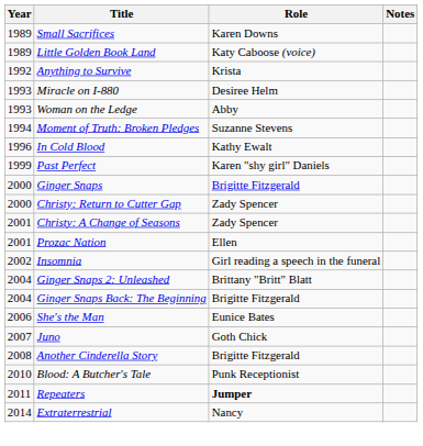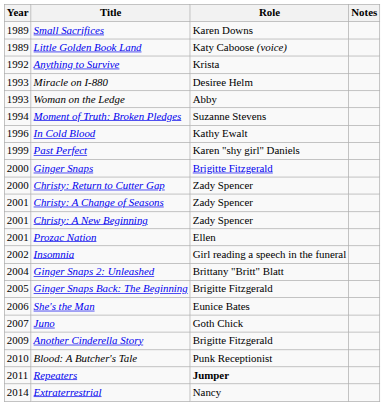+ row: 2001 | Christy: A New Beginning | Zady Spencer
Ginger Snaps Back: The Beginning | Year: 2004 -> 2005
Another Cinderella Story | Year: 2008 -> 2009
